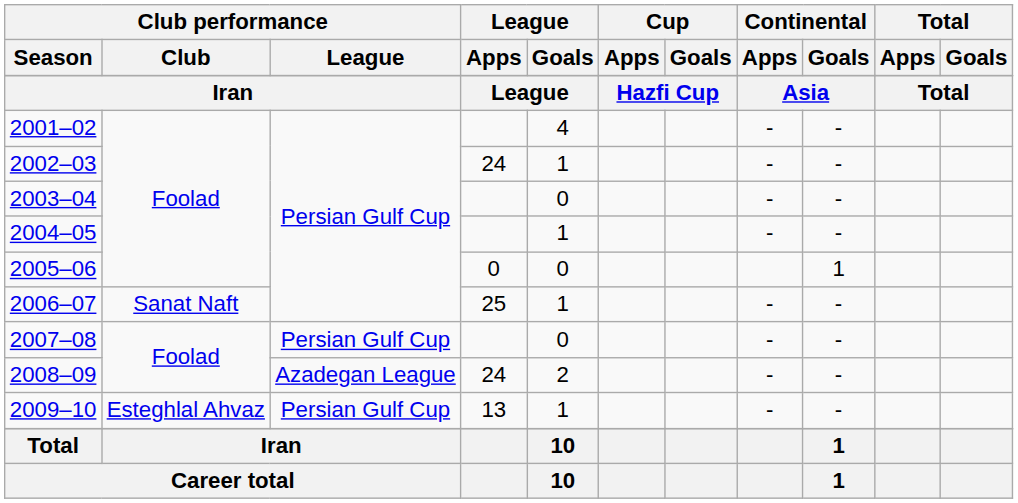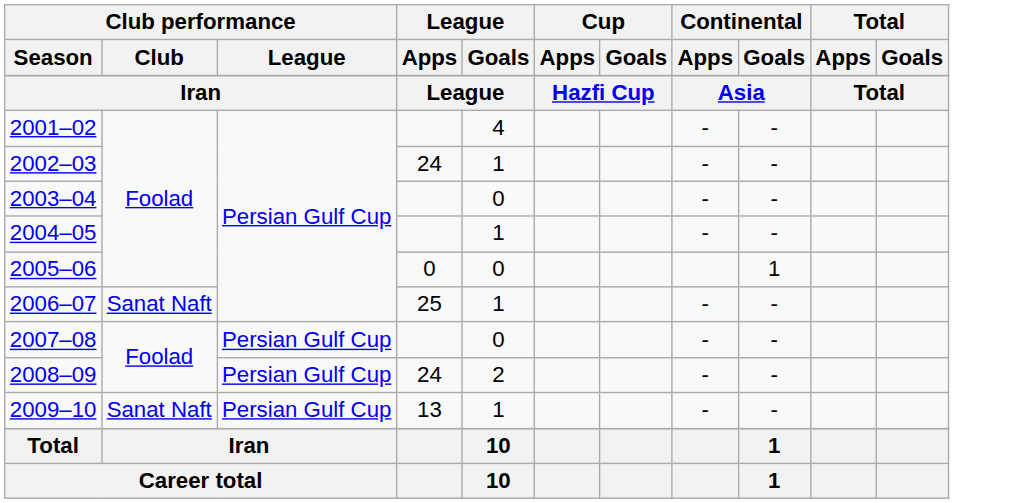2008–09 | Club performance / League: Azadegan League -> Persian Gulf Cup
2009–10 | Club performance / Club: Esteghlal Ahvaz -> Sanat Naft
